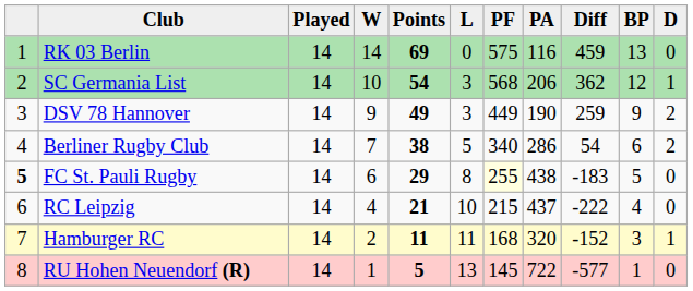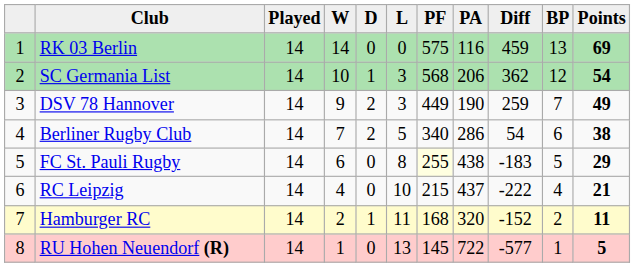columns swapped: D <-> Points
DSV 78 Hannover | BP: 9 -> 7
FC St. Pauli Rugby | column 1: bold -> normal
Hamburger RC | BP: 3 -> 2
